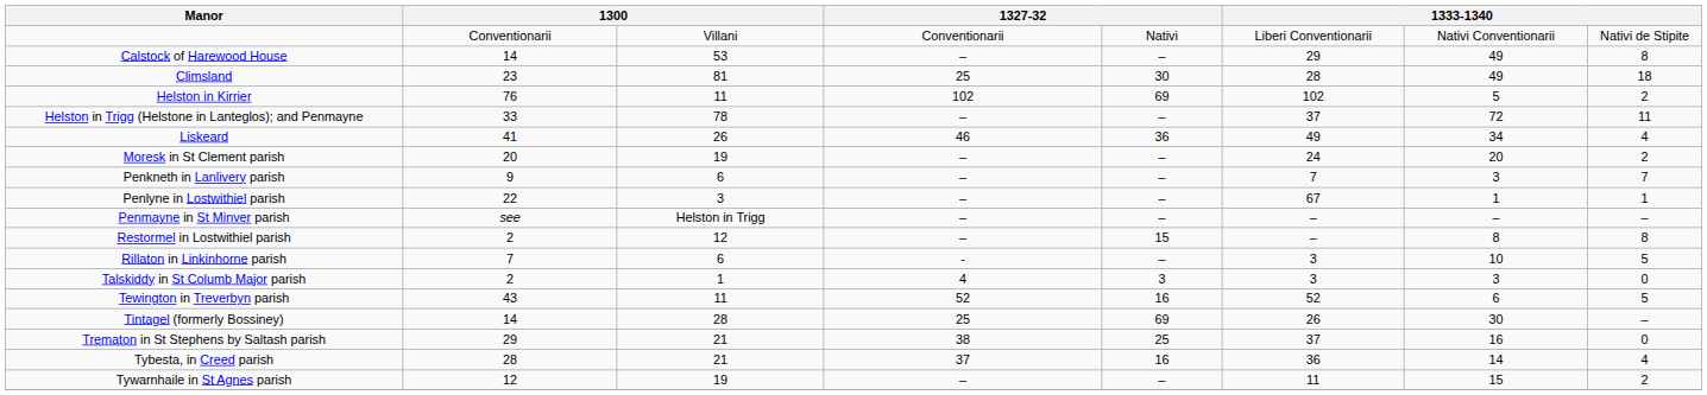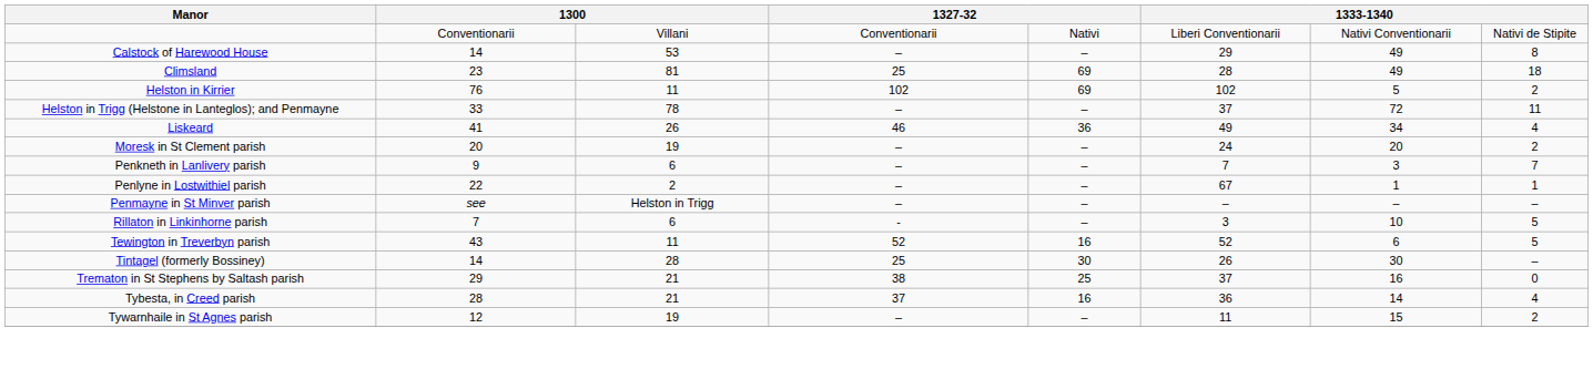Climsland | column 5: 30 -> 69
Penlyne in Lostwithiel parish | column 3: 3 -> 2
- row: Restormel in Lostwithiel parish | 2 | 12 | – | 15 | – | 8 | 8
- row: Talskiddy in St Columb Major parish | 2 | 1 | 4 | 3 | 3 | 3 | 0
Tintagel (formerly Bossiney) | column 5: 69 -> 30
